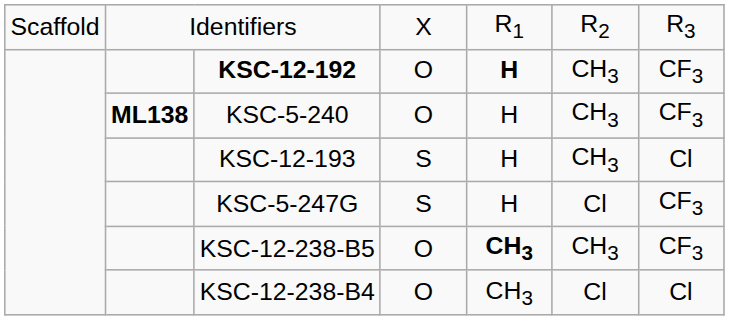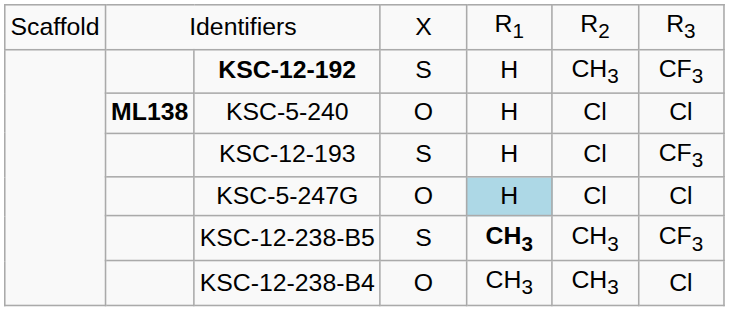KSC-12-192 | column 4: O -> S
KSC-12-192 | column 5: bold -> normal
KSC-5-240 | column 6: CH3 -> Cl
KSC-5-240 | column 7: CF3 -> Cl
KSC-12-193 | column 6: CH3 -> Cl
KSC-12-193 | column 7: Cl -> CF3
KSC-5-247G | column 4: S -> O
KSC-5-247G | column 5: no background -> lightblue background
KSC-5-247G | column 7: CF3 -> Cl
KSC-12-238-B5 | column 4: O -> S
KSC-12-238-B4 | column 6: Cl -> CH3
